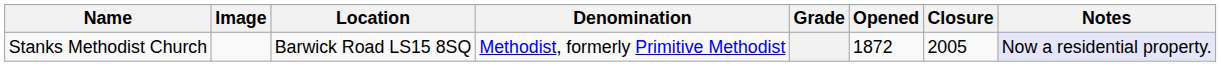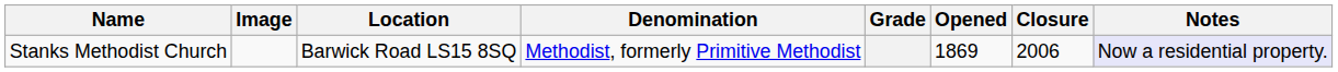Stanks Methodist Church | Opened: 1872 -> 1869
Stanks Methodist Church | Closure: 2005 -> 2006
